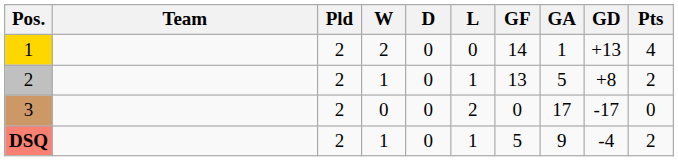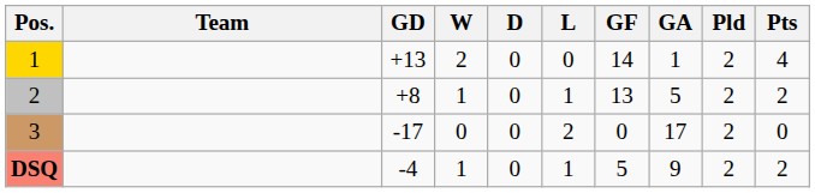columns swapped: Pld <-> GD
